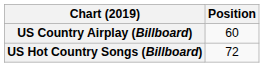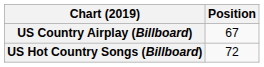US Country Airplay (Billboard) | Position: 60 -> 67
